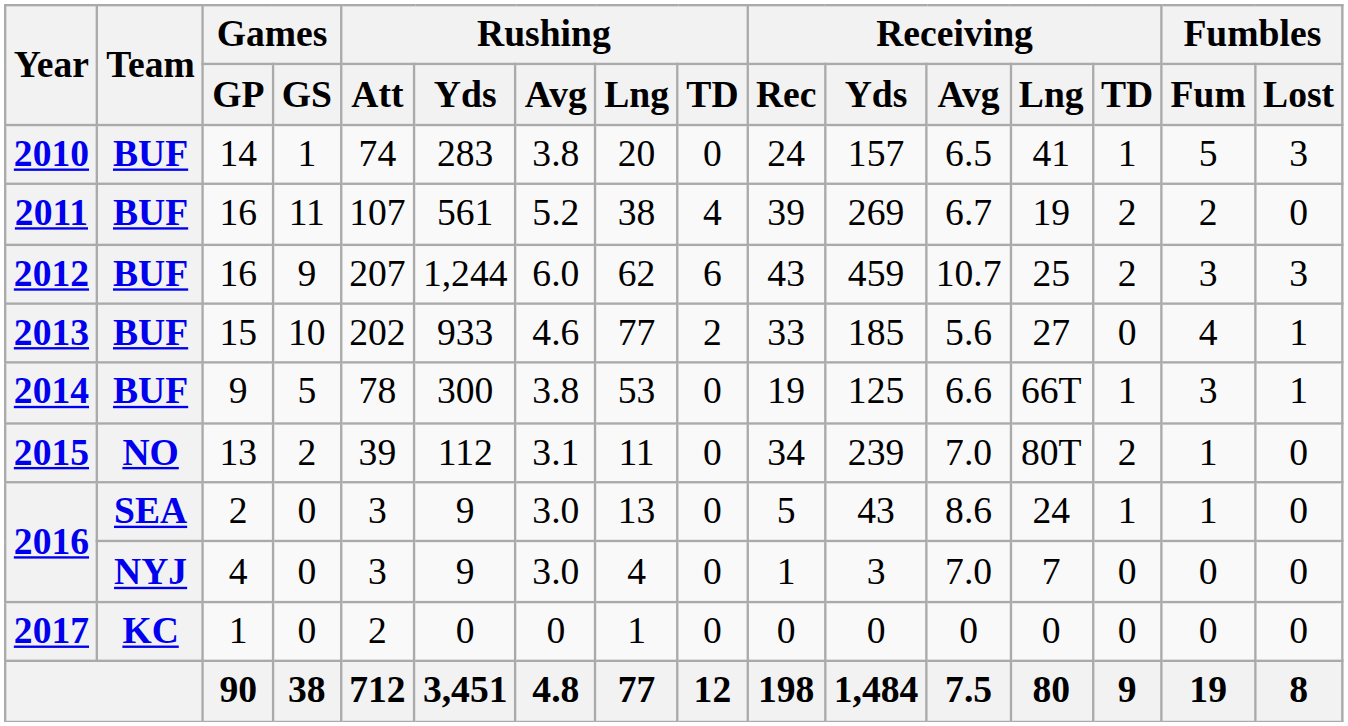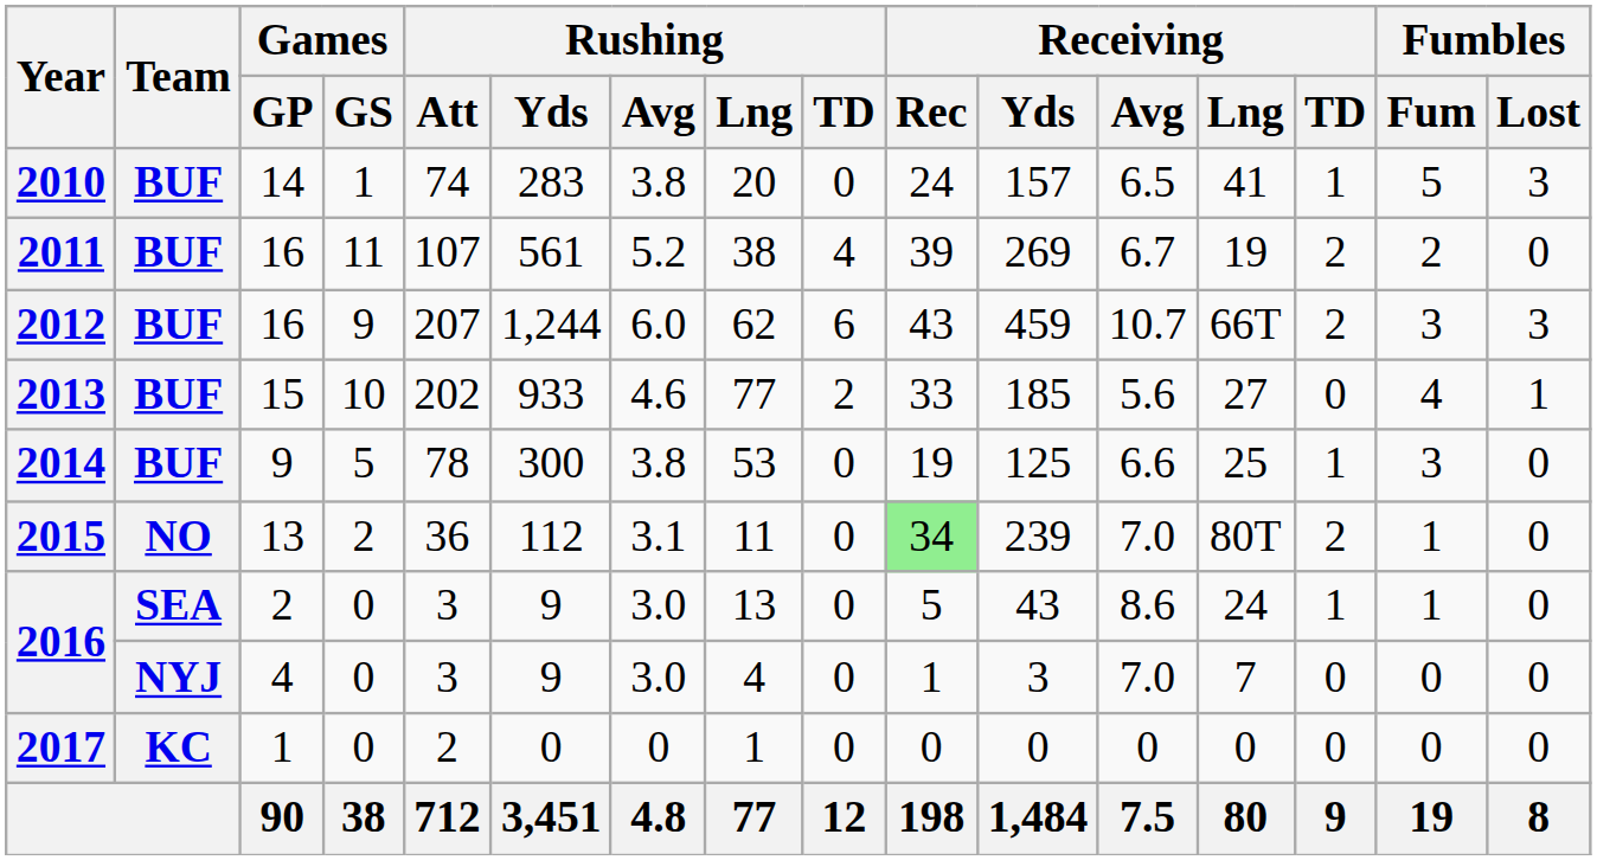2012 | Receiving / Lng: 25 -> 66T
2014 | Receiving / Lng: 66T -> 25
2014 | Fumbles / Lost: 1 -> 0
2015 | Rushing / Att: 39 -> 36
2015 | Receiving / Rec: no background -> lightgreen background
